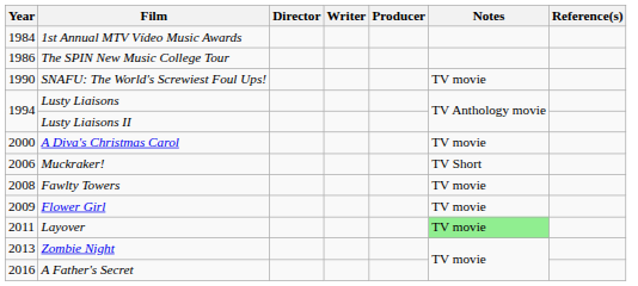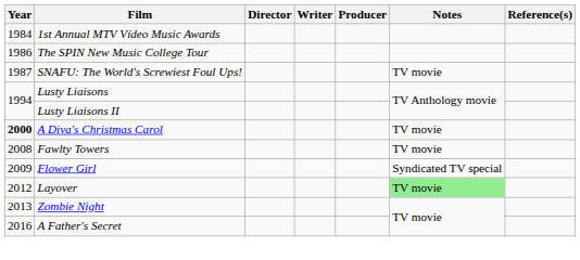SNAFU: The World's Screwiest Foul Ups! | Year: 1990 -> 1987
A Diva's Christmas Carol | Year: normal -> bold
- row: 2006 | Muckraker! | TV Short
Flower Girl | Notes: TV movie -> Syndicated TV special
Layover | Year: 2011 -> 2012
